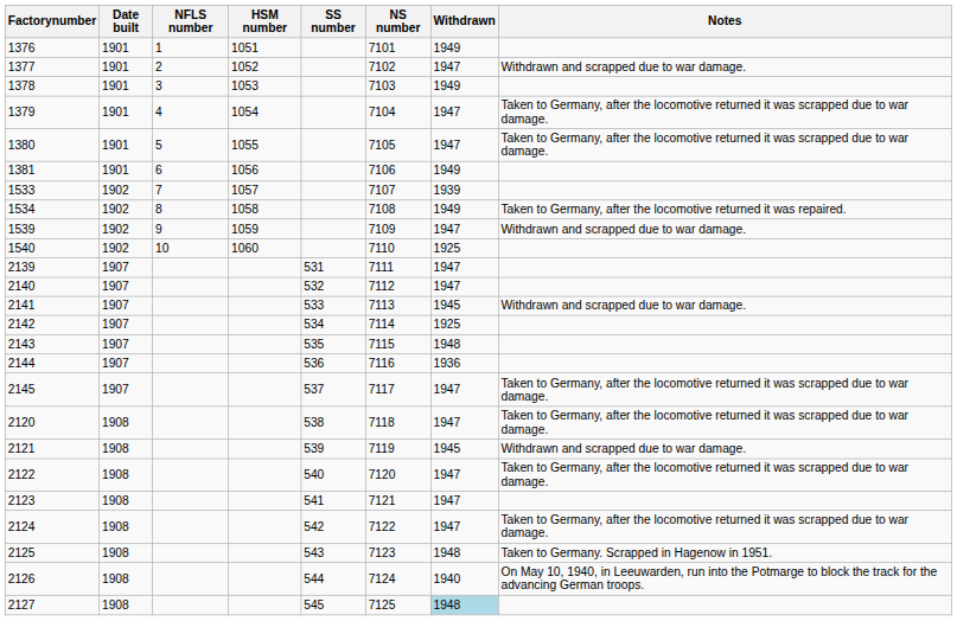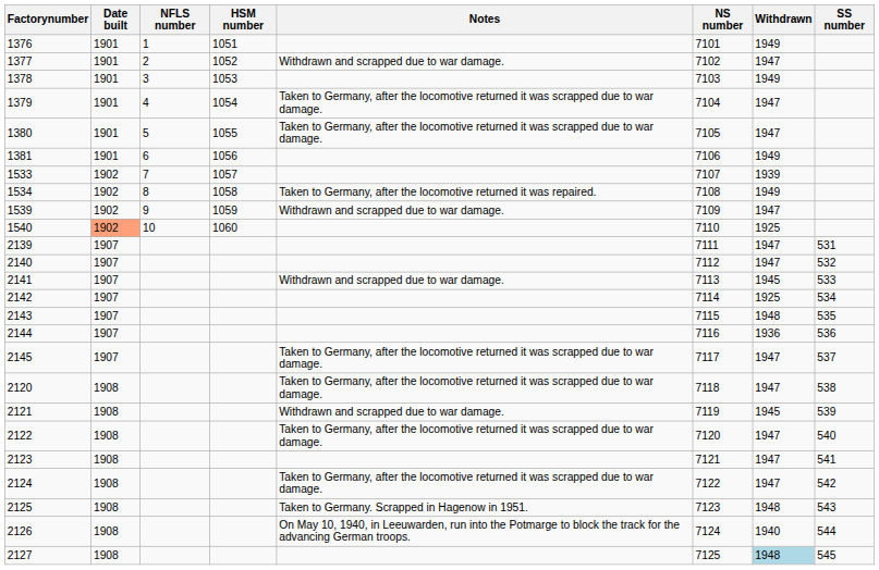columns swapped: SS number <-> Notes
1540 | Date built: no background -> lightsalmon background
